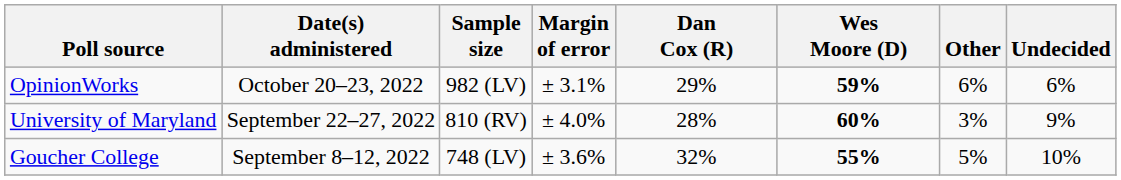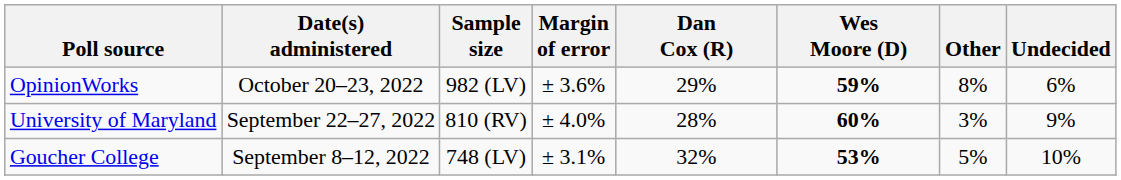OpinionWorks | Margin of error: ± 3.1% -> ± 3.6%
OpinionWorks | Other: 6% -> 8%
Goucher College | Margin of error: ± 3.6% -> ± 3.1%
Goucher College | Wes Moore (D): 55% -> 53%
